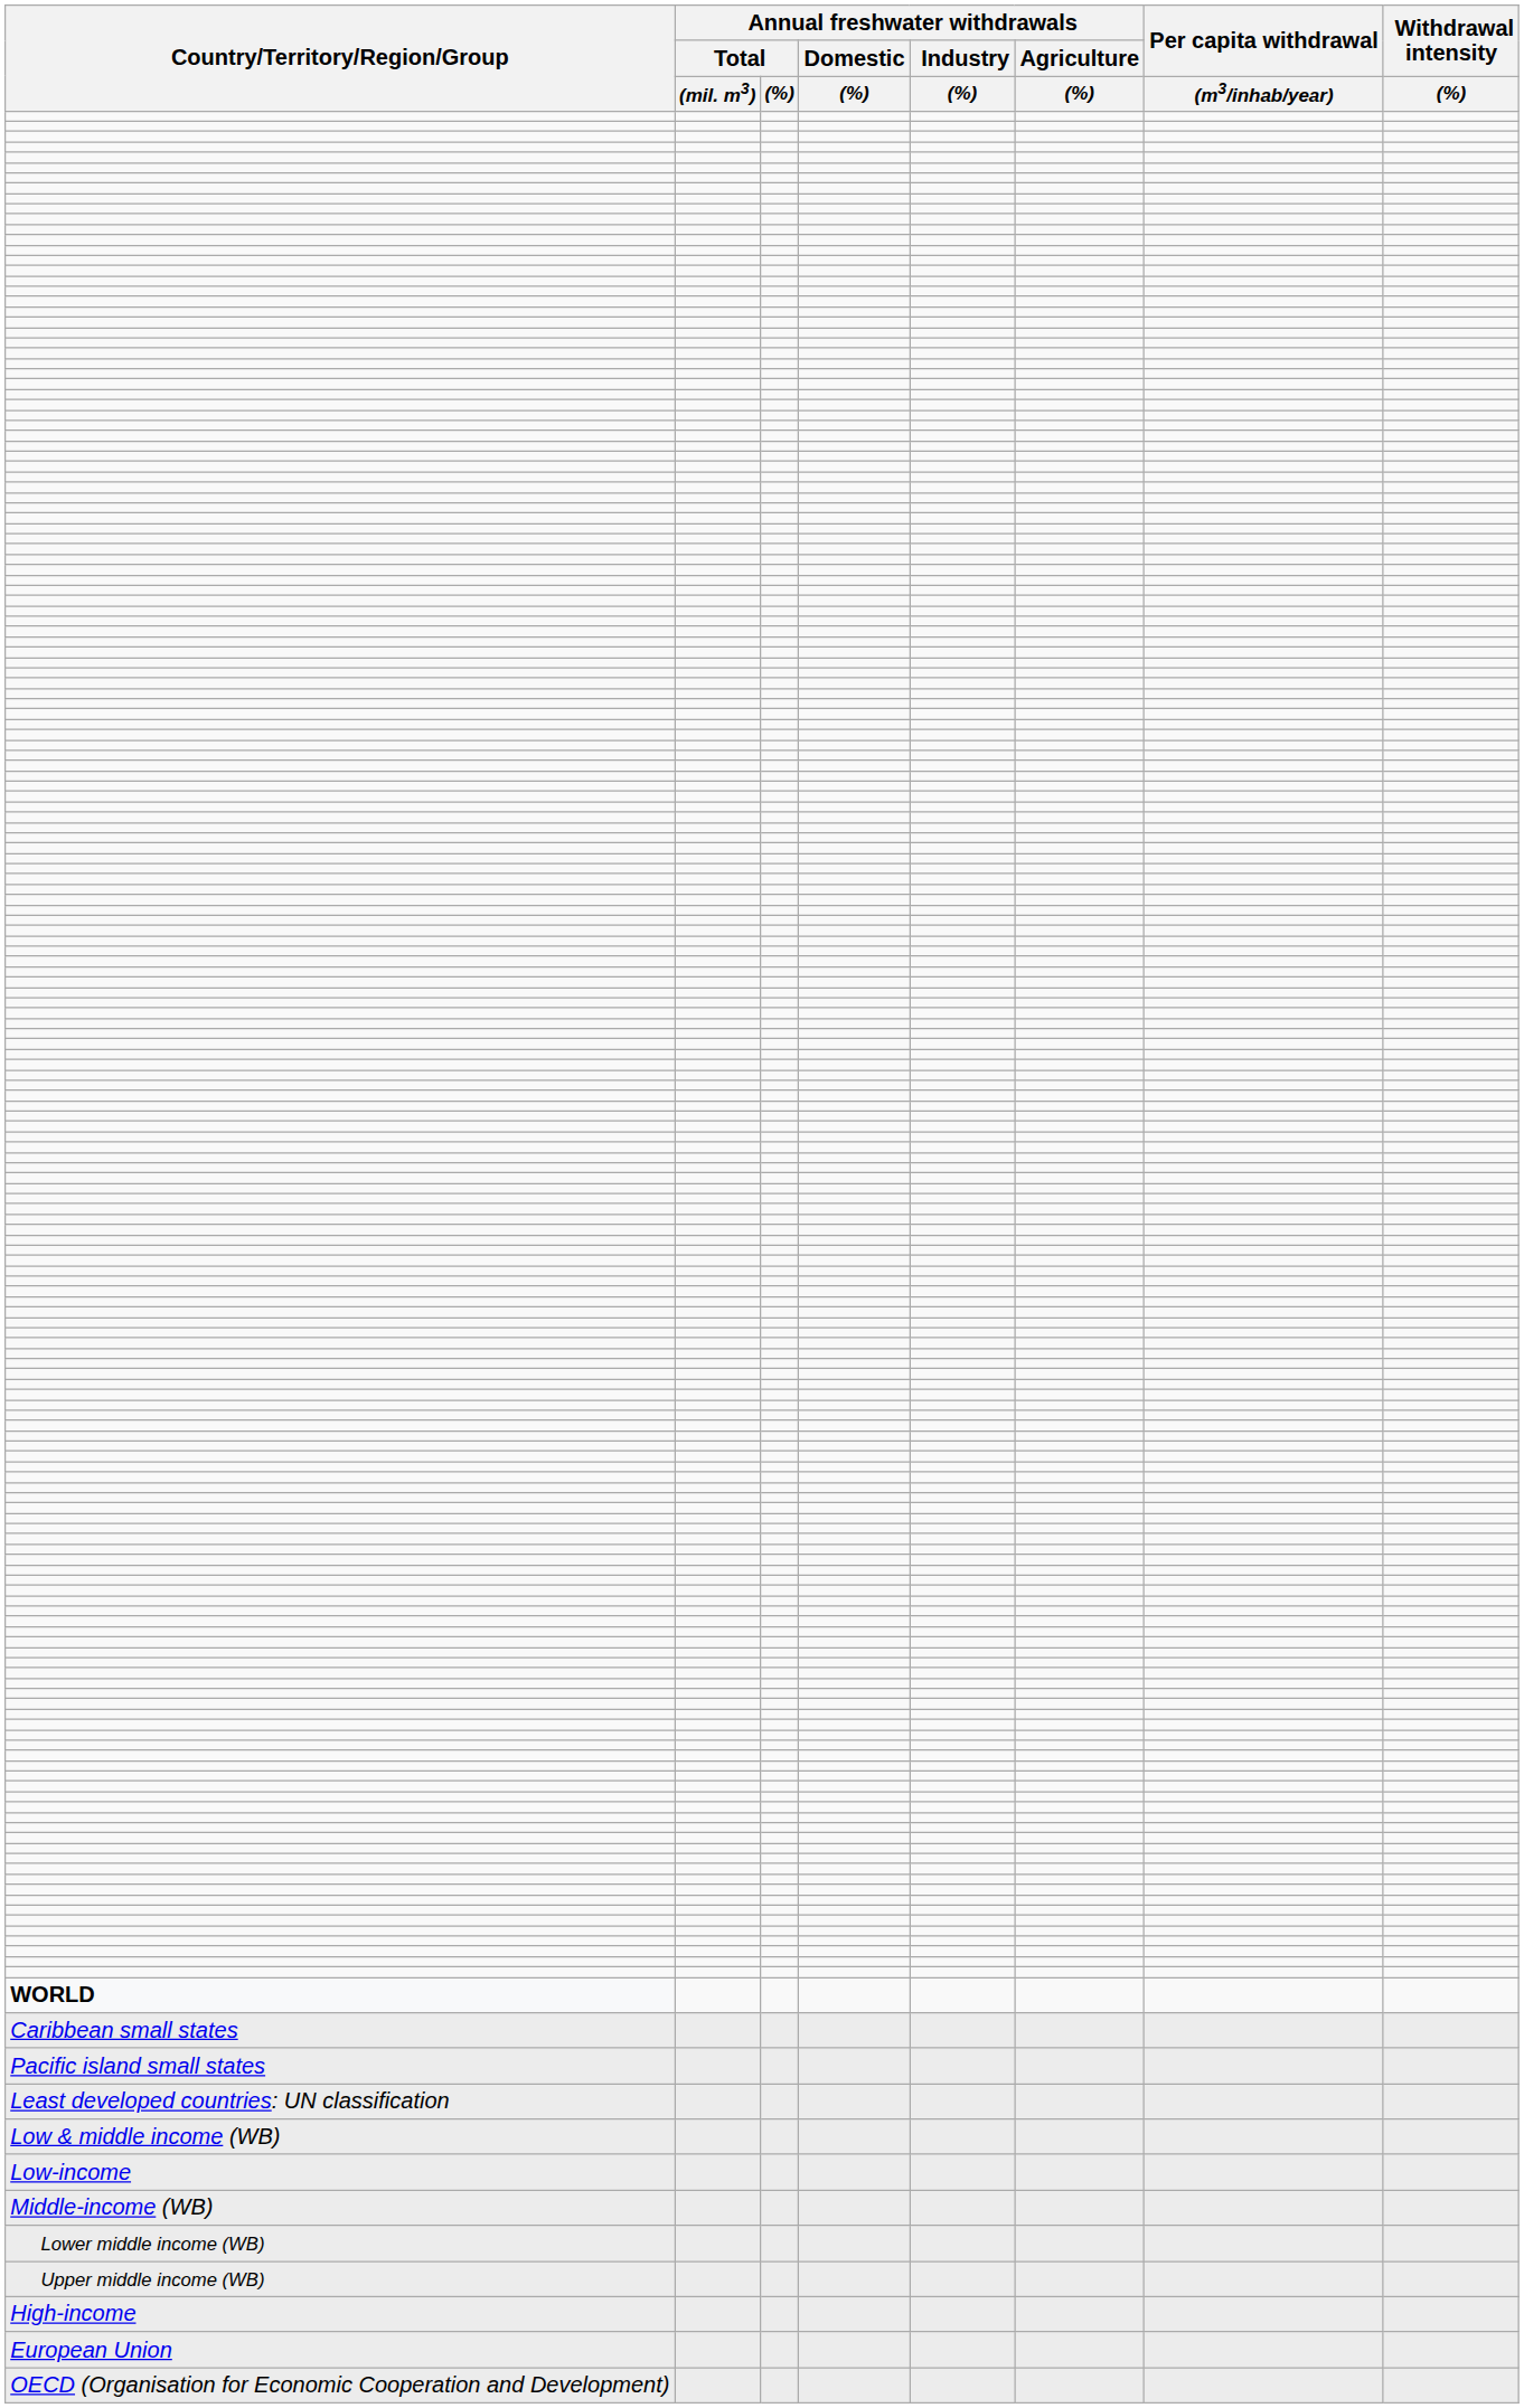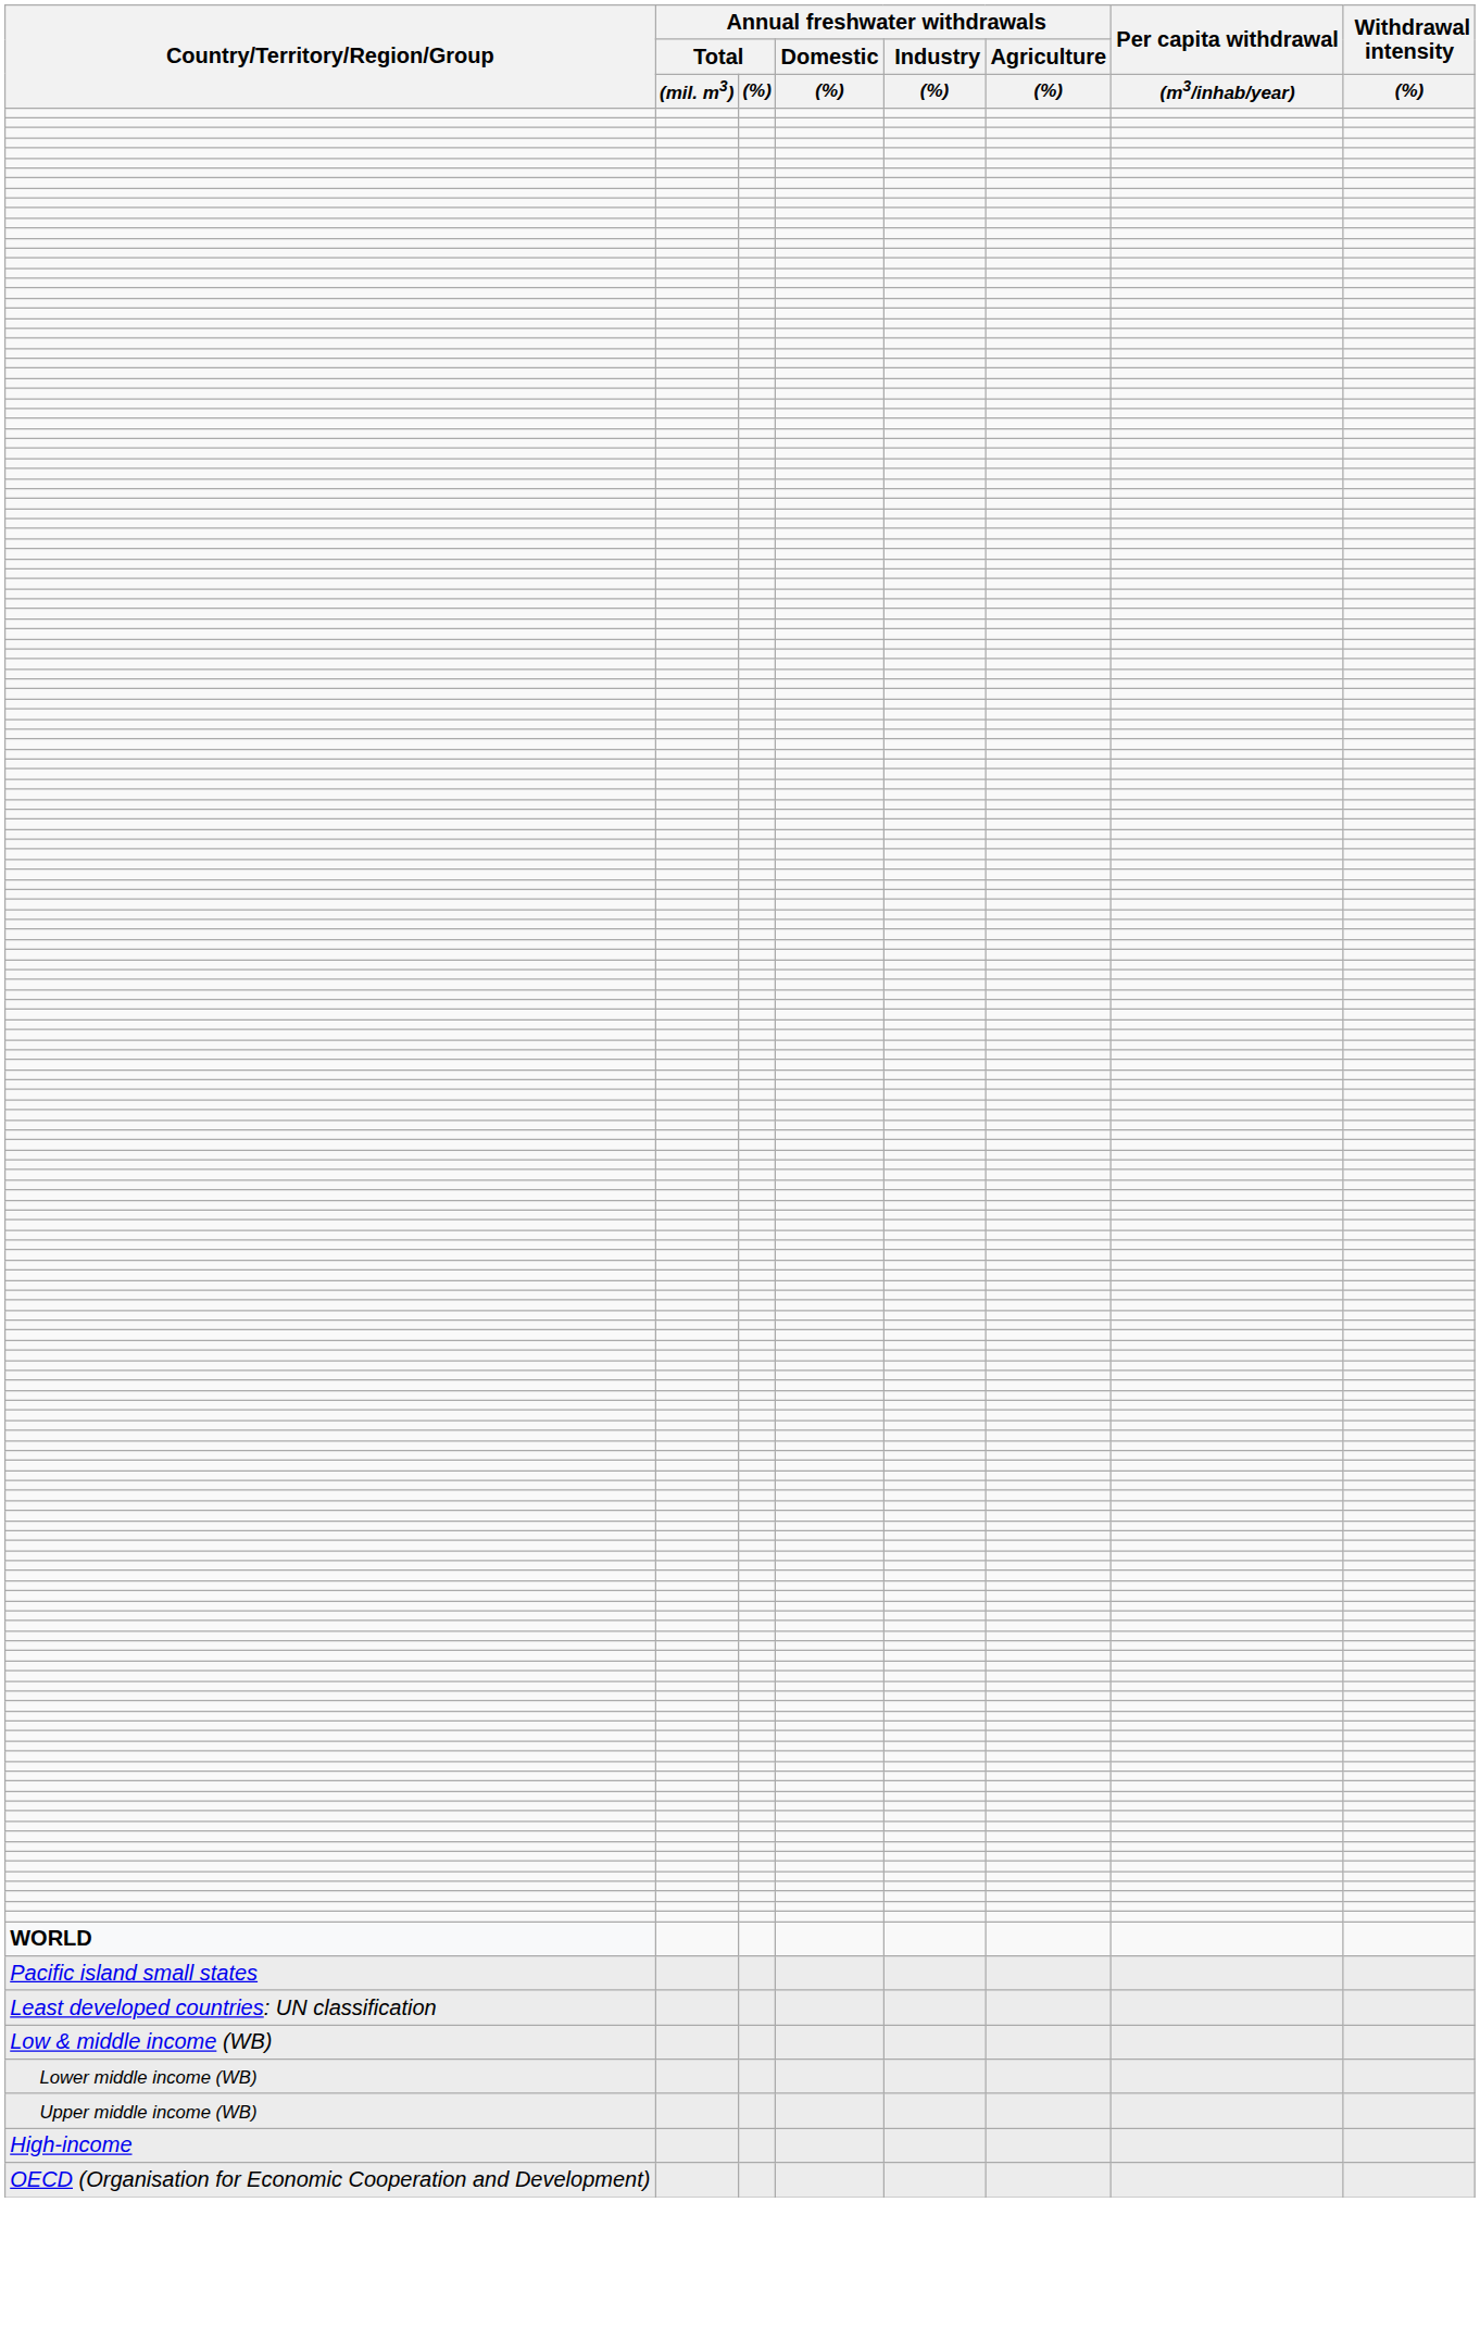- row: Caribbean small states
- row: Low-income
- row: Middle-income (WB)
- row: European Union
